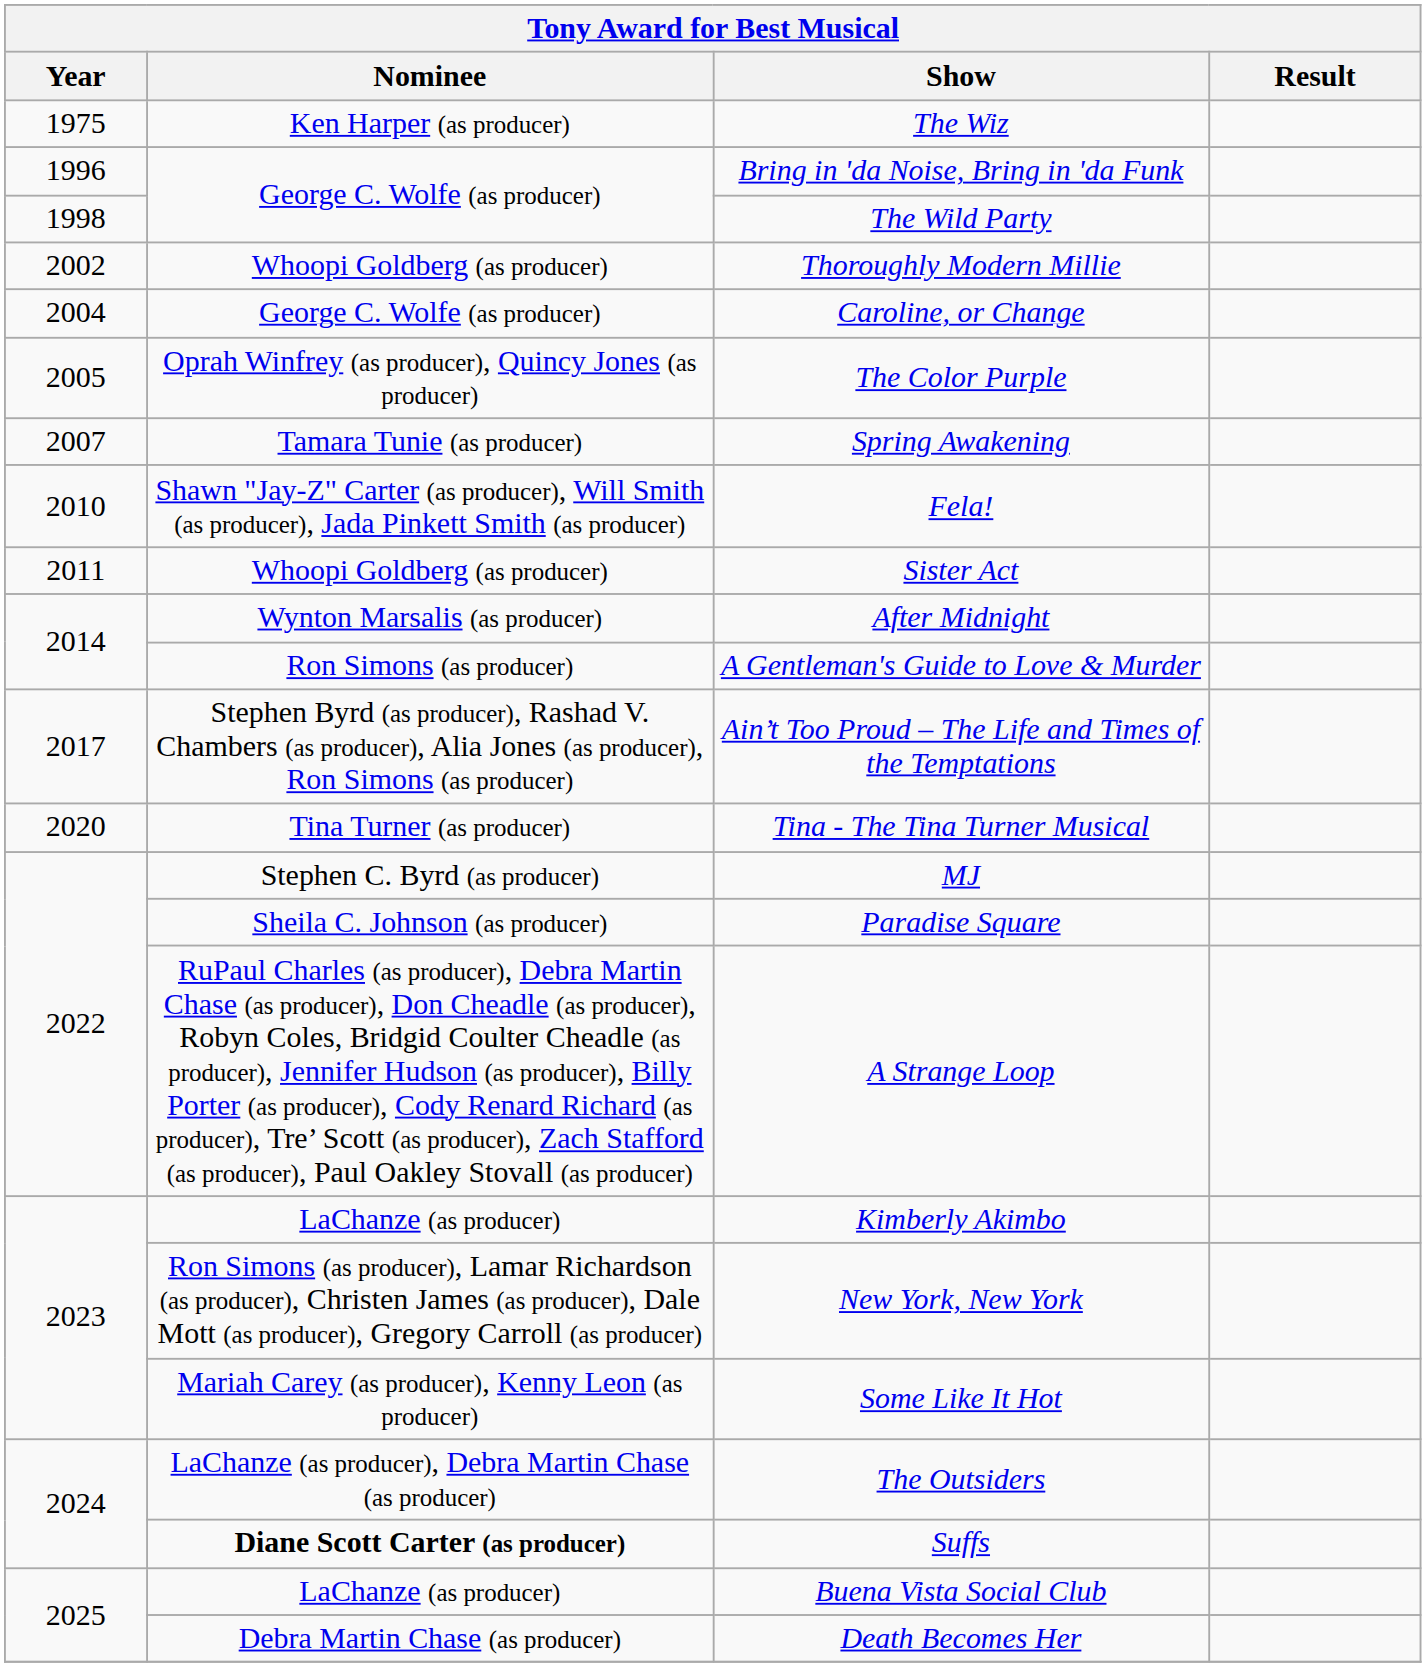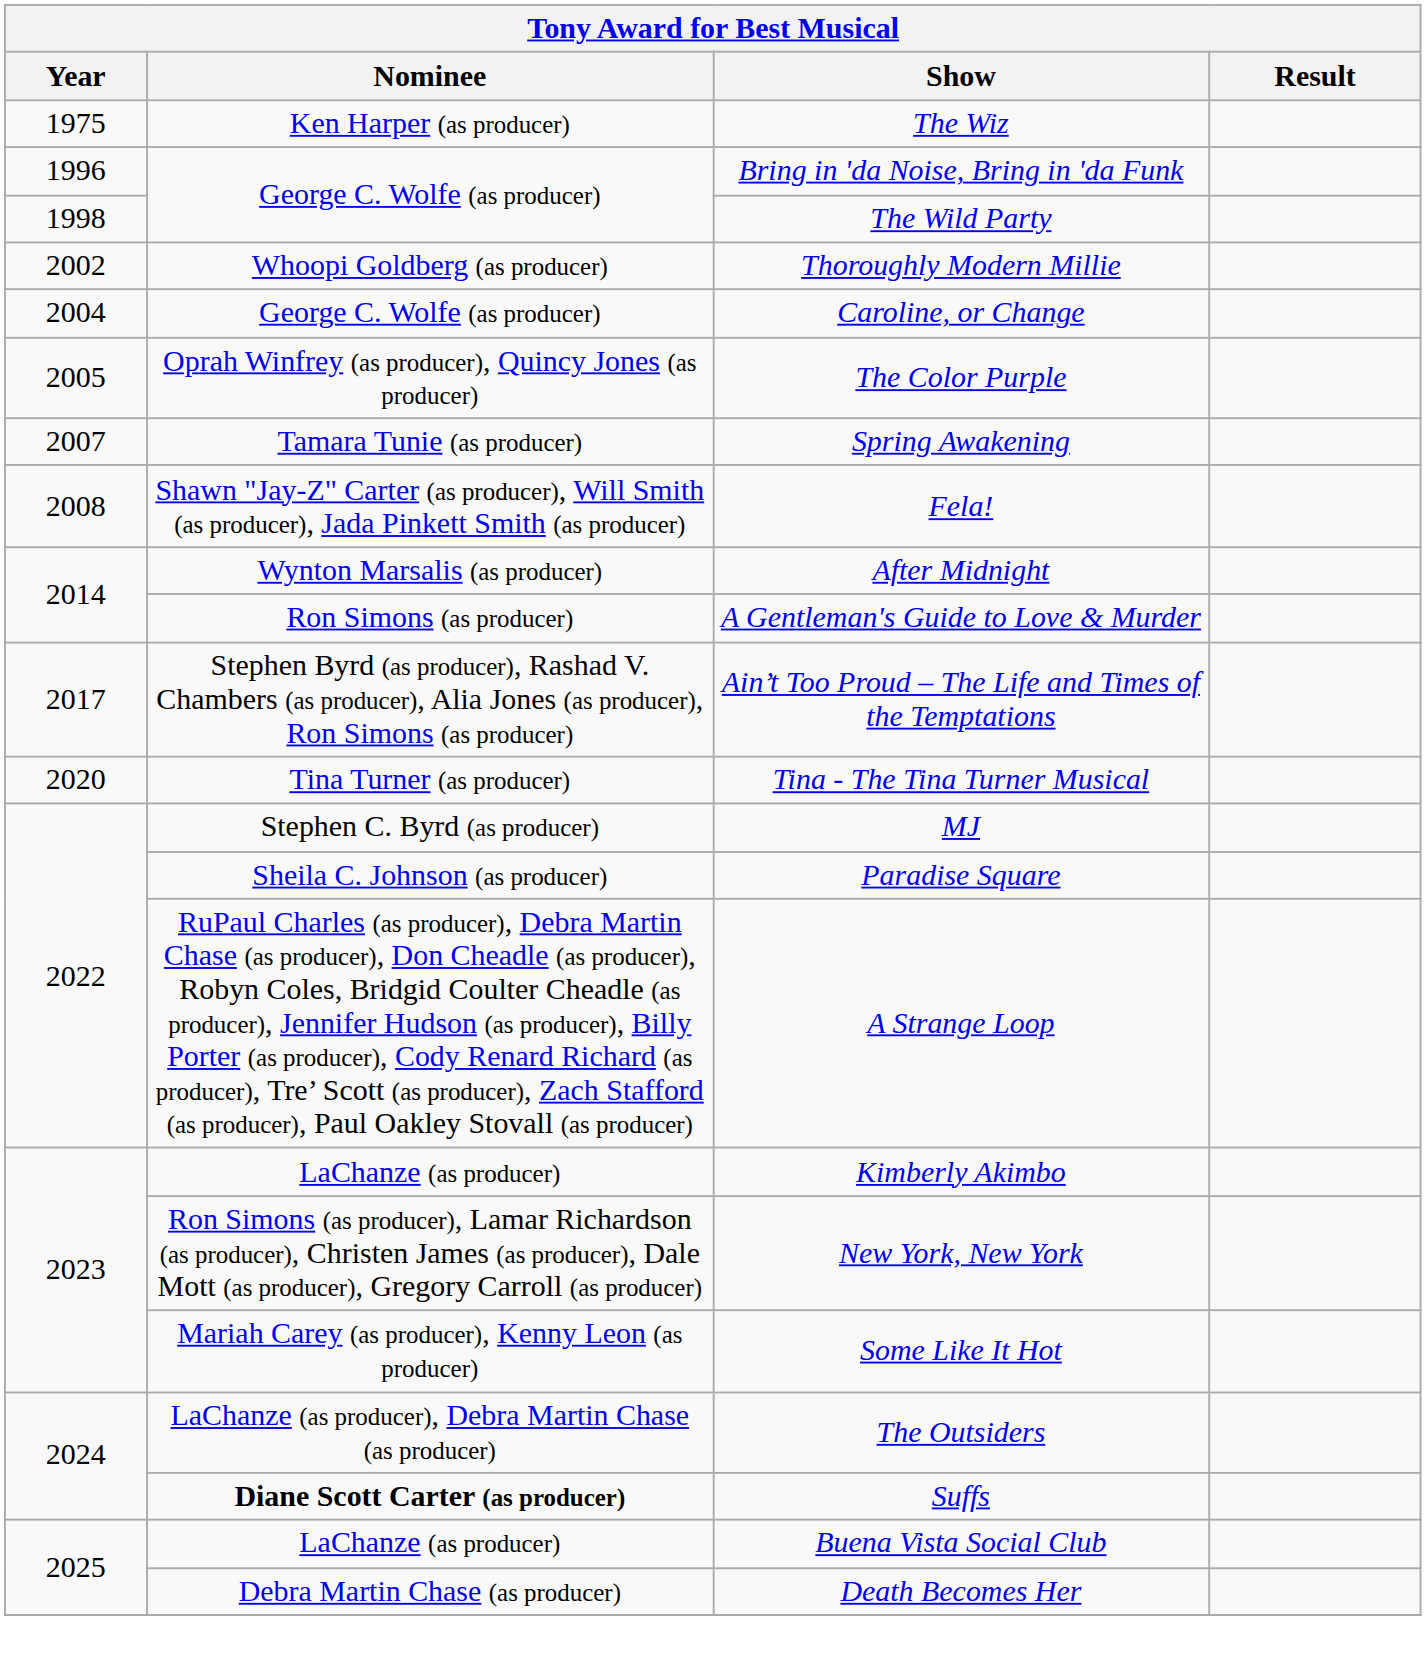Fela! | Year: 2010 -> 2008
- row: 2011 | Whoopi Goldberg (as producer) | Sister Act
